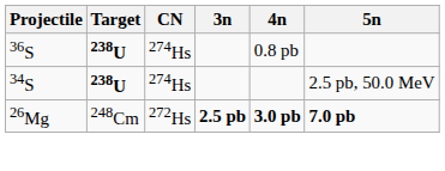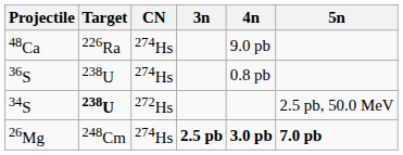+ row: 48Ca | 226Ra | 274Hs | 9.0 pb
36S | Target: bold -> normal
34S | CN: 274Hs -> 272Hs
26Mg | CN: 272Hs -> 274Hs
